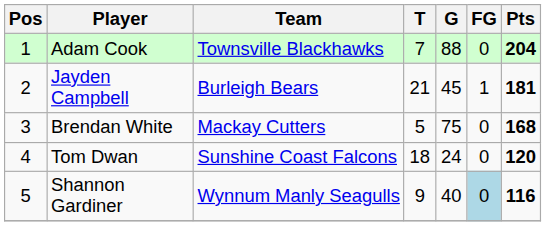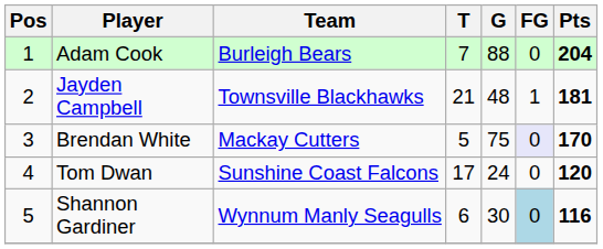Adam Cook | Team: Townsville Blackhawks -> Burleigh Bears
Jayden Campbell | Team: Burleigh Bears -> Townsville Blackhawks
Jayden Campbell | G: 45 -> 48
Brendan White | FG: no background -> lavender background
Brendan White | Pts: 168 -> 170
Tom Dwan | T: 18 -> 17
Shannon Gardiner | T: 9 -> 6
Shannon Gardiner | G: 40 -> 30
